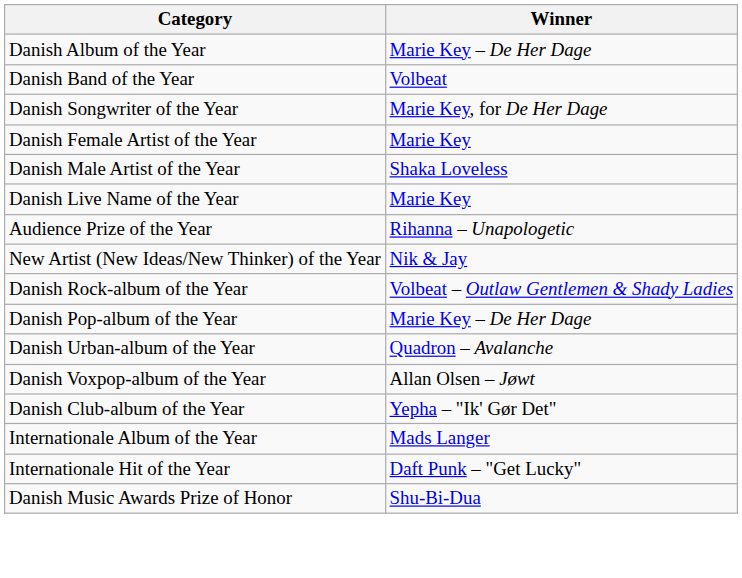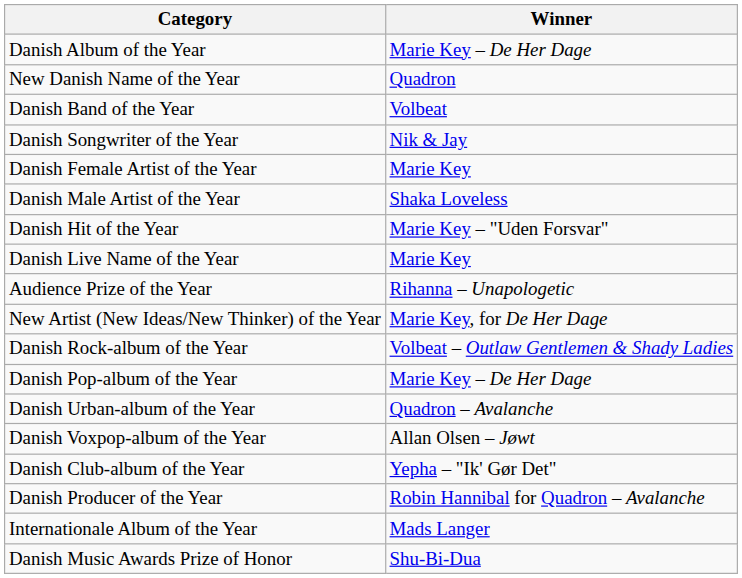+ row: New Danish Name of the Year | Quadron
Danish Songwriter of the Year | Winner: Marie Key, for De Her Dage -> Nik & Jay
+ row: Danish Hit of the Year | Marie Key – "Uden Forsvar"
New Artist (New Ideas/New Thinker) of the Year | Winner: Nik & Jay -> Marie Key, for De Her Dage
+ row: Danish Producer of the Year | Robin Hannibal for Quadron – Avalanche
- row: Internationale Hit of the Year | Daft Punk – "Get Lucky"
